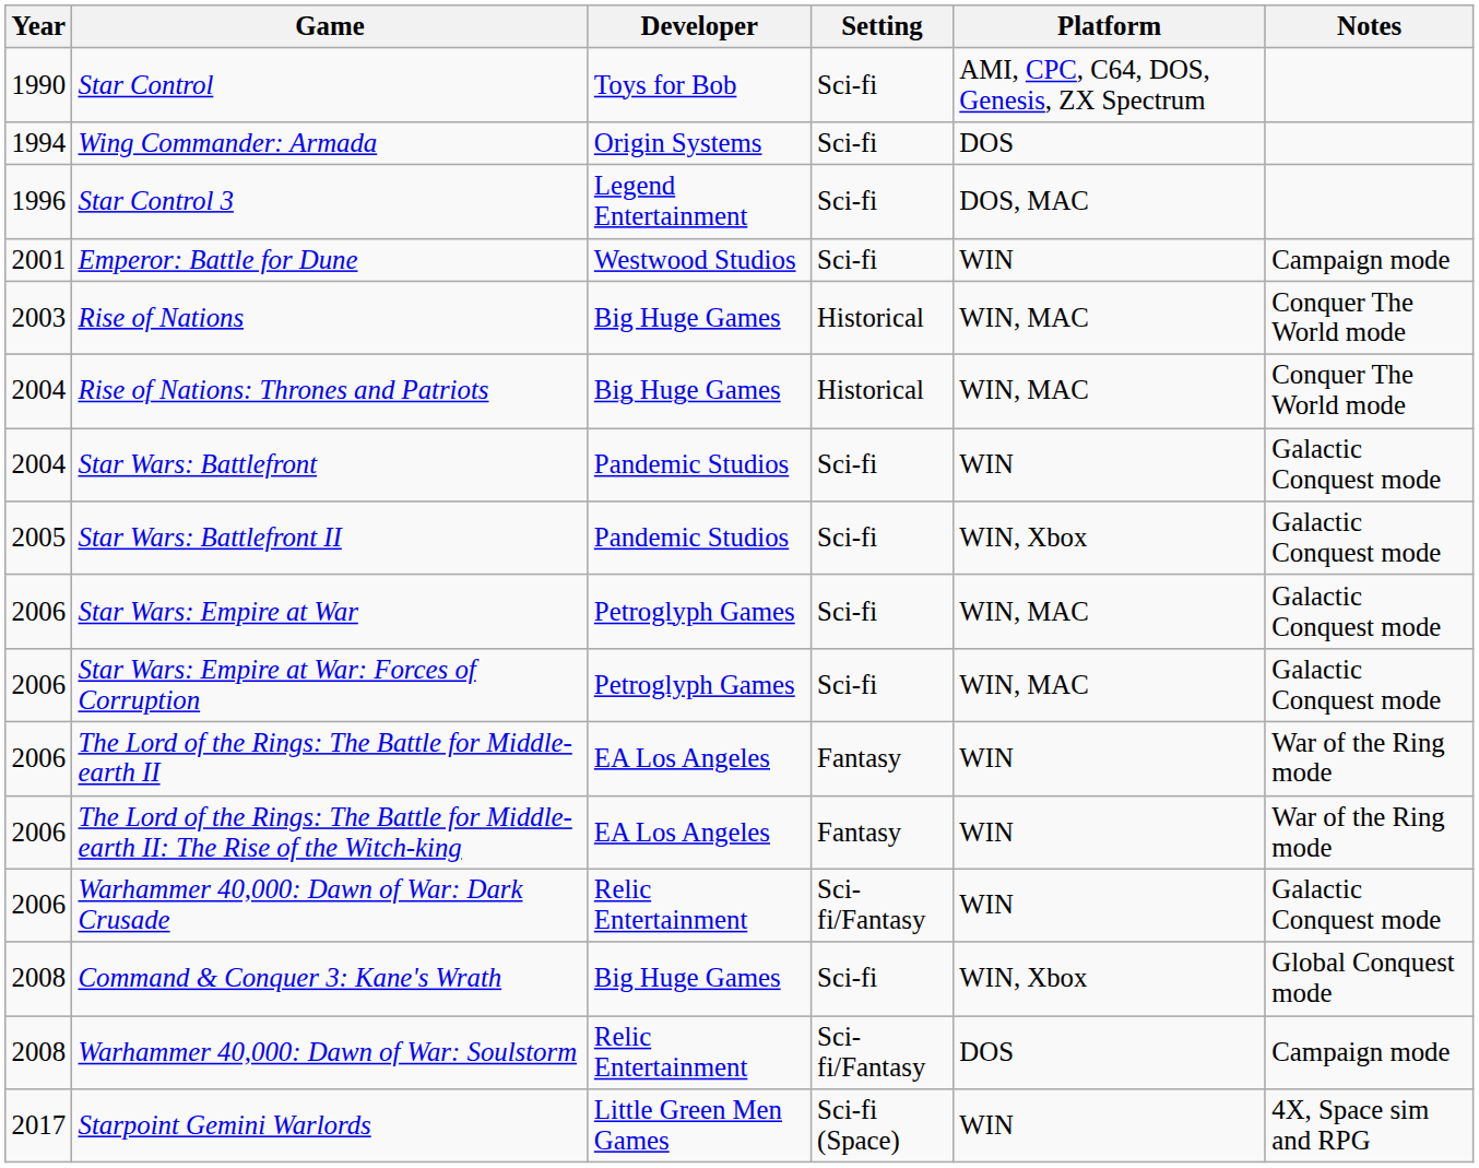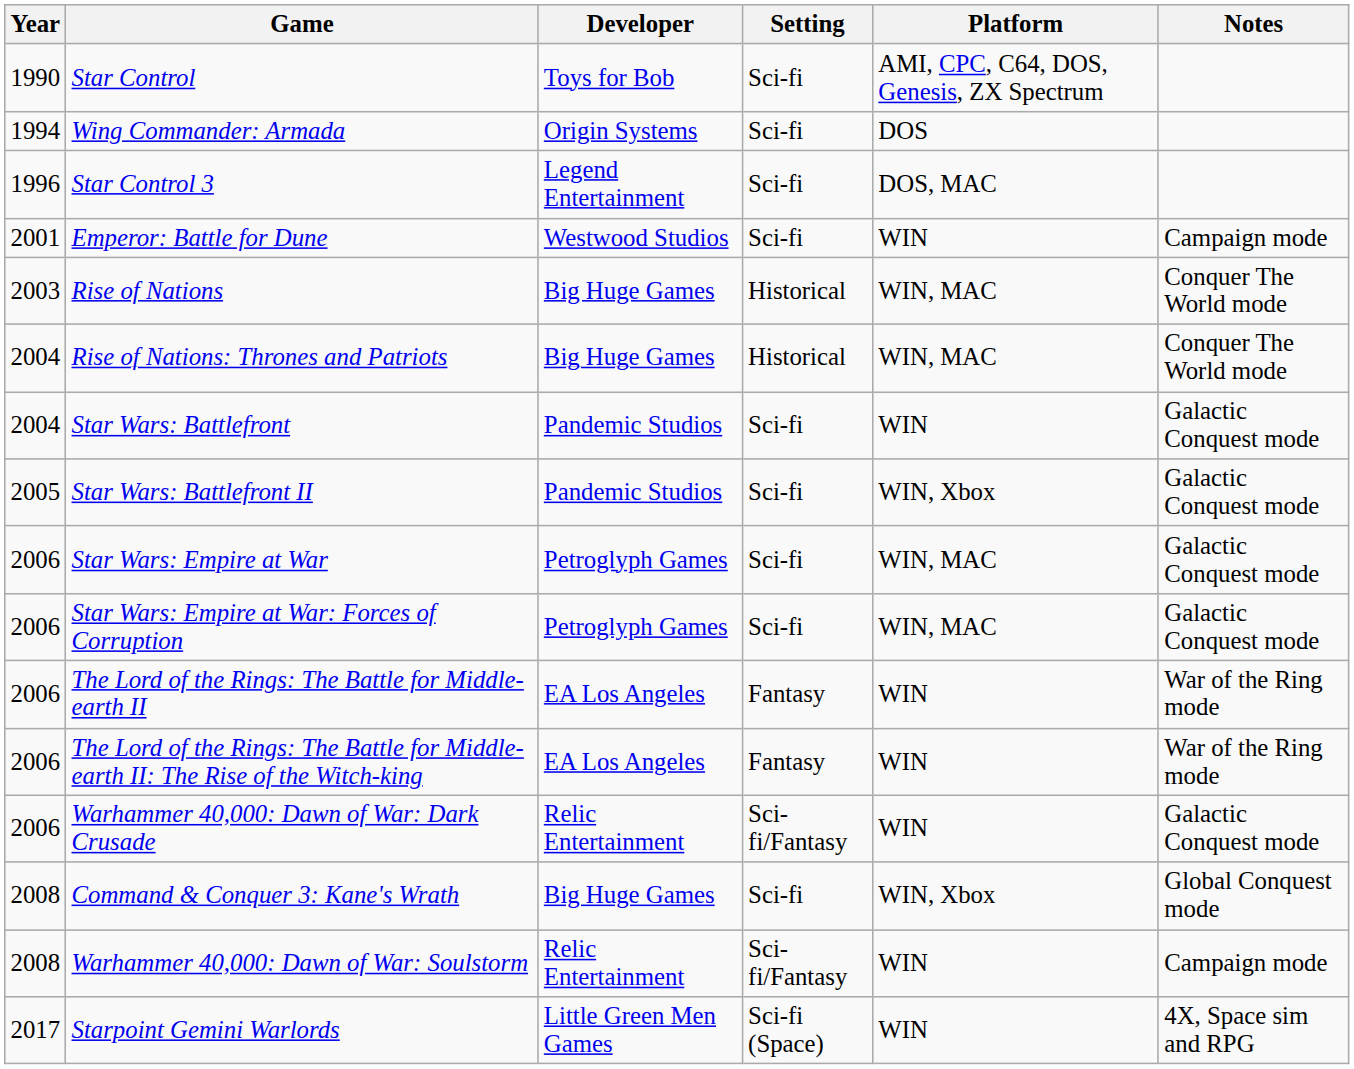Warhammer 40,000: Dawn of War: Soulstorm | Platform: DOS -> WIN
